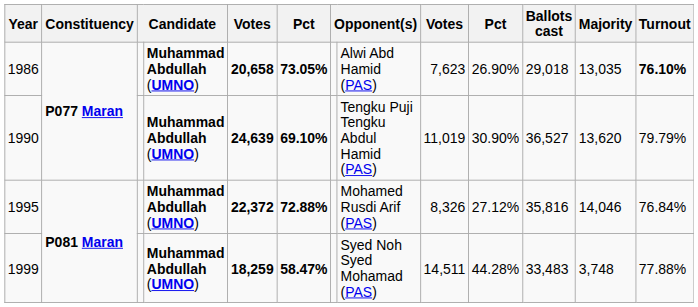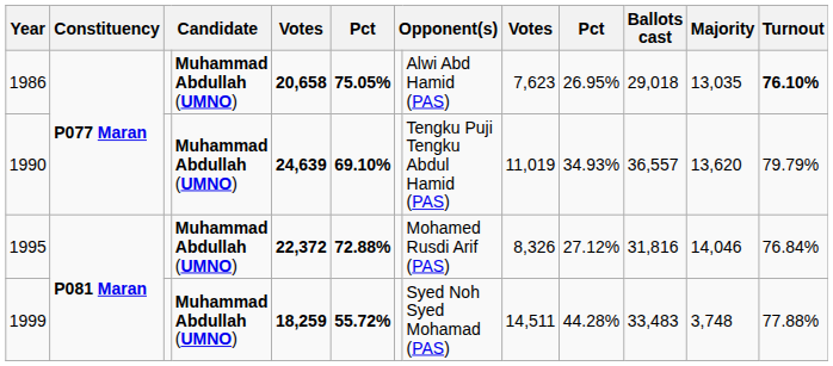1986 | column 6: 73.05% -> 75.05%
1986 | column 10: 26.90% -> 26.95%
1990 | column 10: 30.90% -> 34.93%
1990 | Ballots cast: 36,527 -> 36,557
1995 | Ballots cast: 35,816 -> 31,816
1999 | column 6: 58.47% -> 55.72%
